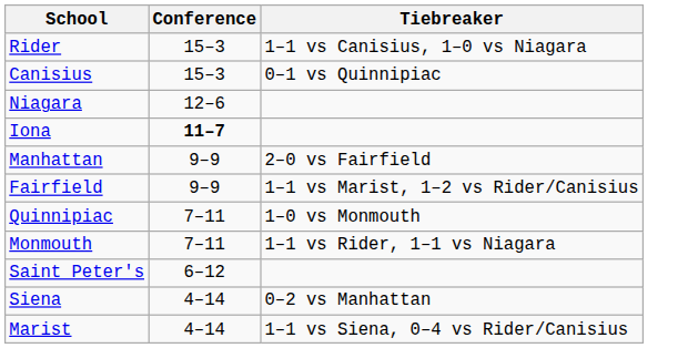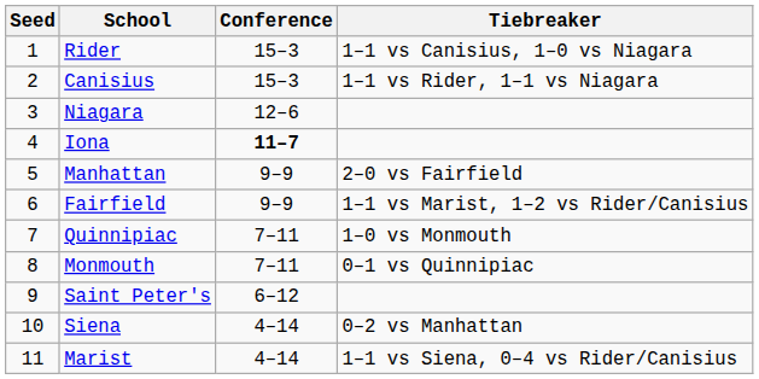+ column: Seed | 1 | 2 | 3 | 4 | 5 | 6 | 7 | 8 | 9 | 10 | 11
Canisius | Tiebreaker: 0–1 vs Quinnipiac -> 1–1 vs Rider, 1–1 vs Niagara
Monmouth | Tiebreaker: 1–1 vs Rider, 1–1 vs Niagara -> 0–1 vs Quinnipiac
